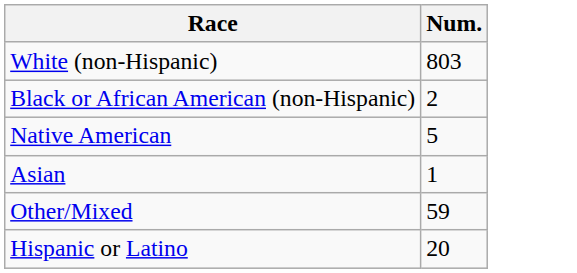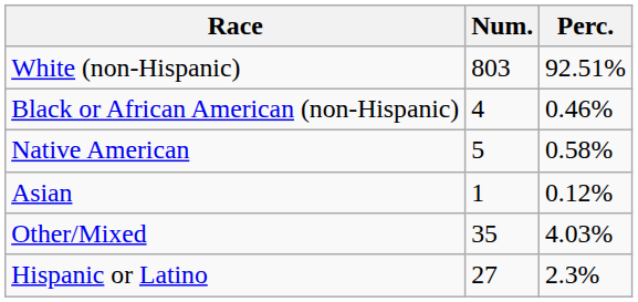+ column: Perc. | 92.51% | 0.46% | 0.58% | 0.12% | 4.03% | 2.3%
Black or African American (non-Hispanic) | Num.: 2 -> 4
Other/Mixed | Num.: 59 -> 35
Hispanic or Latino | Num.: 20 -> 27
